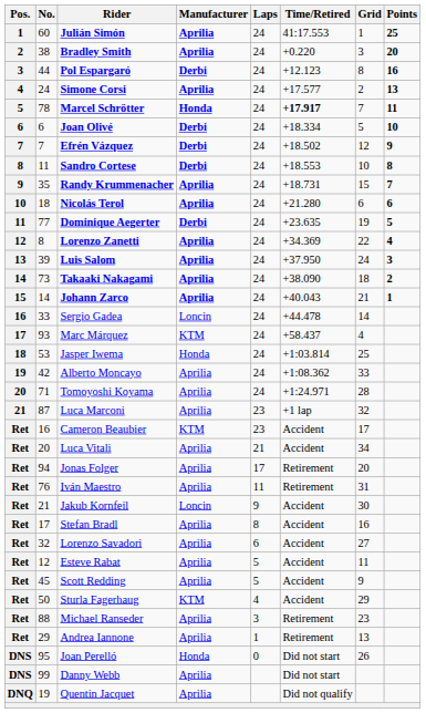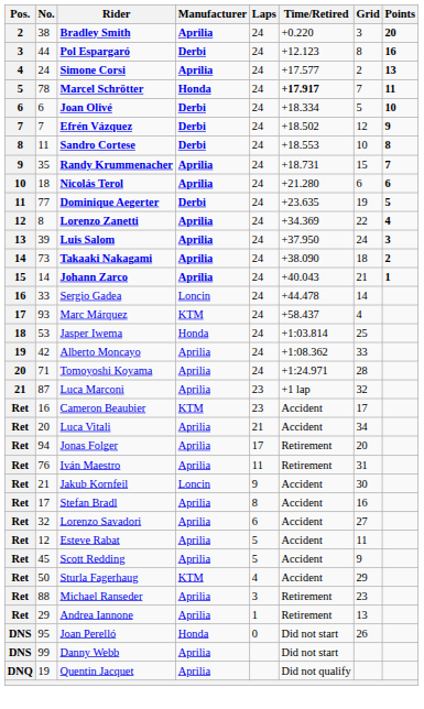- row: 1 | 60 | Julián Simón | Aprilia | 24 | 41:17.553 | 1 | 25
